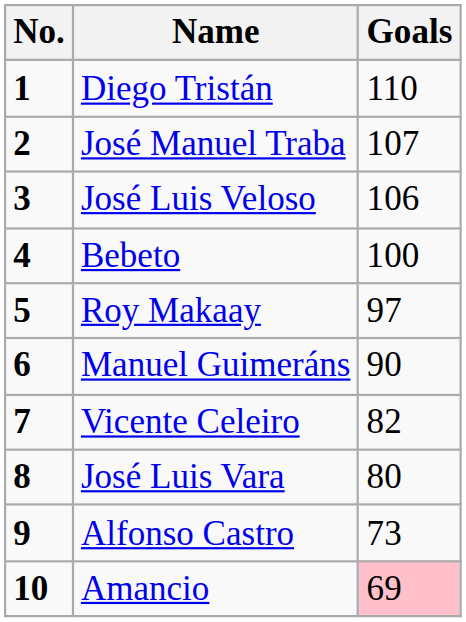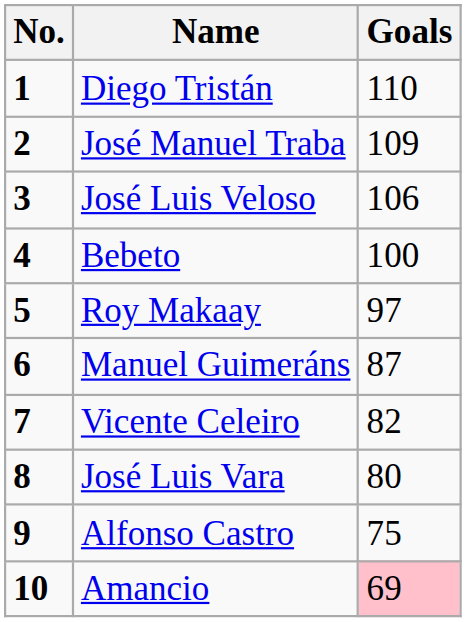José Manuel Traba | Goals: 107 -> 109
Manuel Guimeráns | Goals: 90 -> 87
Alfonso Castro | Goals: 73 -> 75
